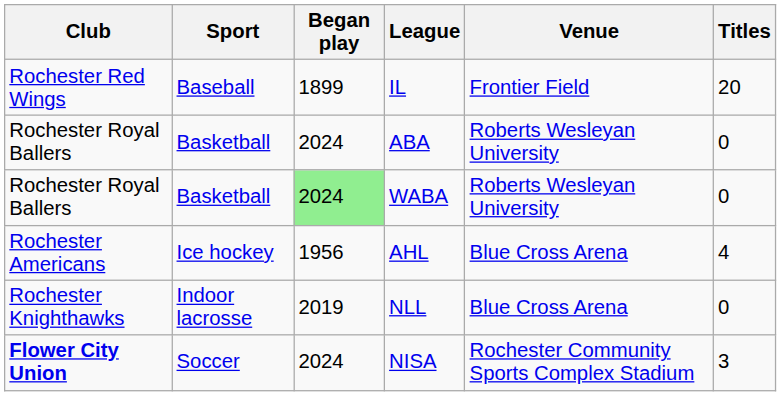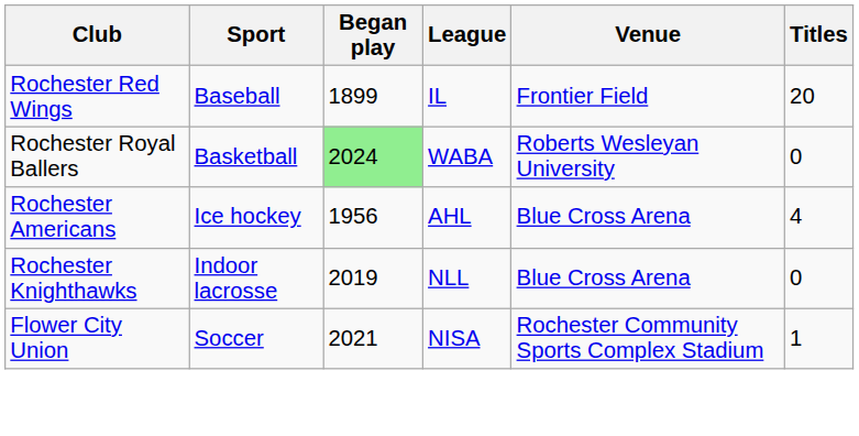- row: Rochester Royal Ballers | Basketball | 2024 | ABA | Roberts Wesleyan University | 0
NISA | Club: bold -> normal
NISA | Began play: 2024 -> 2021
NISA | Titles: 3 -> 1
